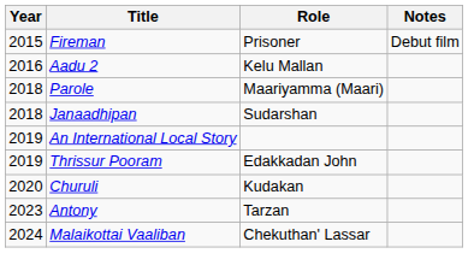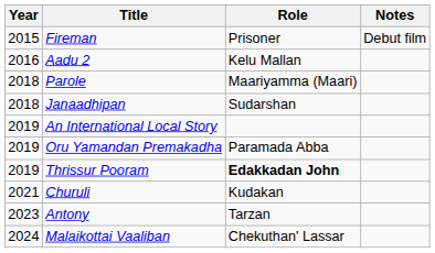+ row: 2019 | Oru Yamandan Premakadha | Paramada Abba
Thrissur Pooram | Role: normal -> bold
Churuli | Year: 2020 -> 2021
